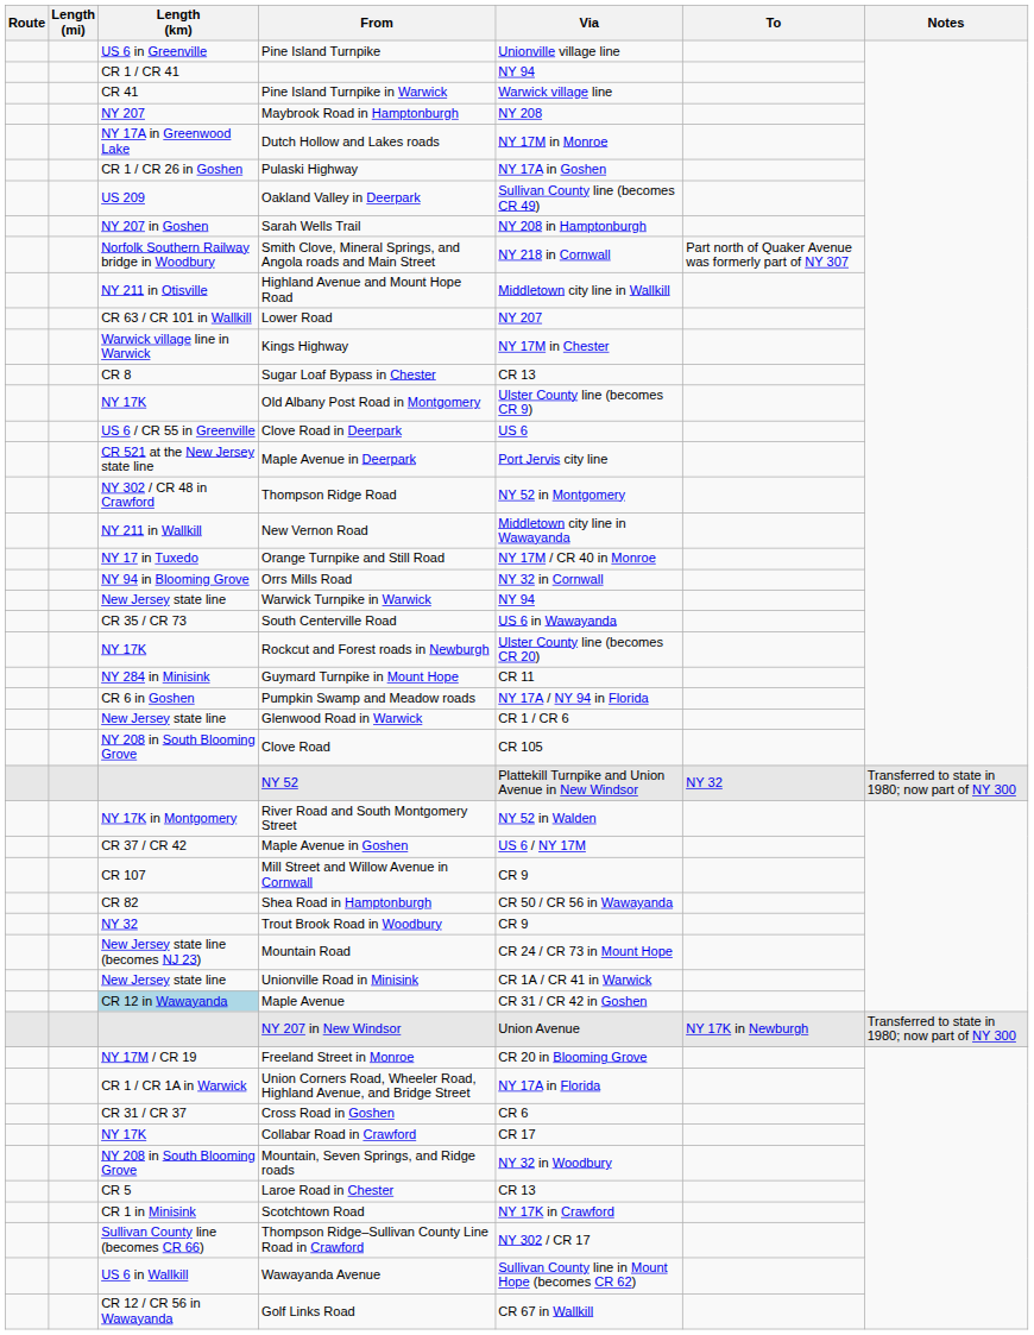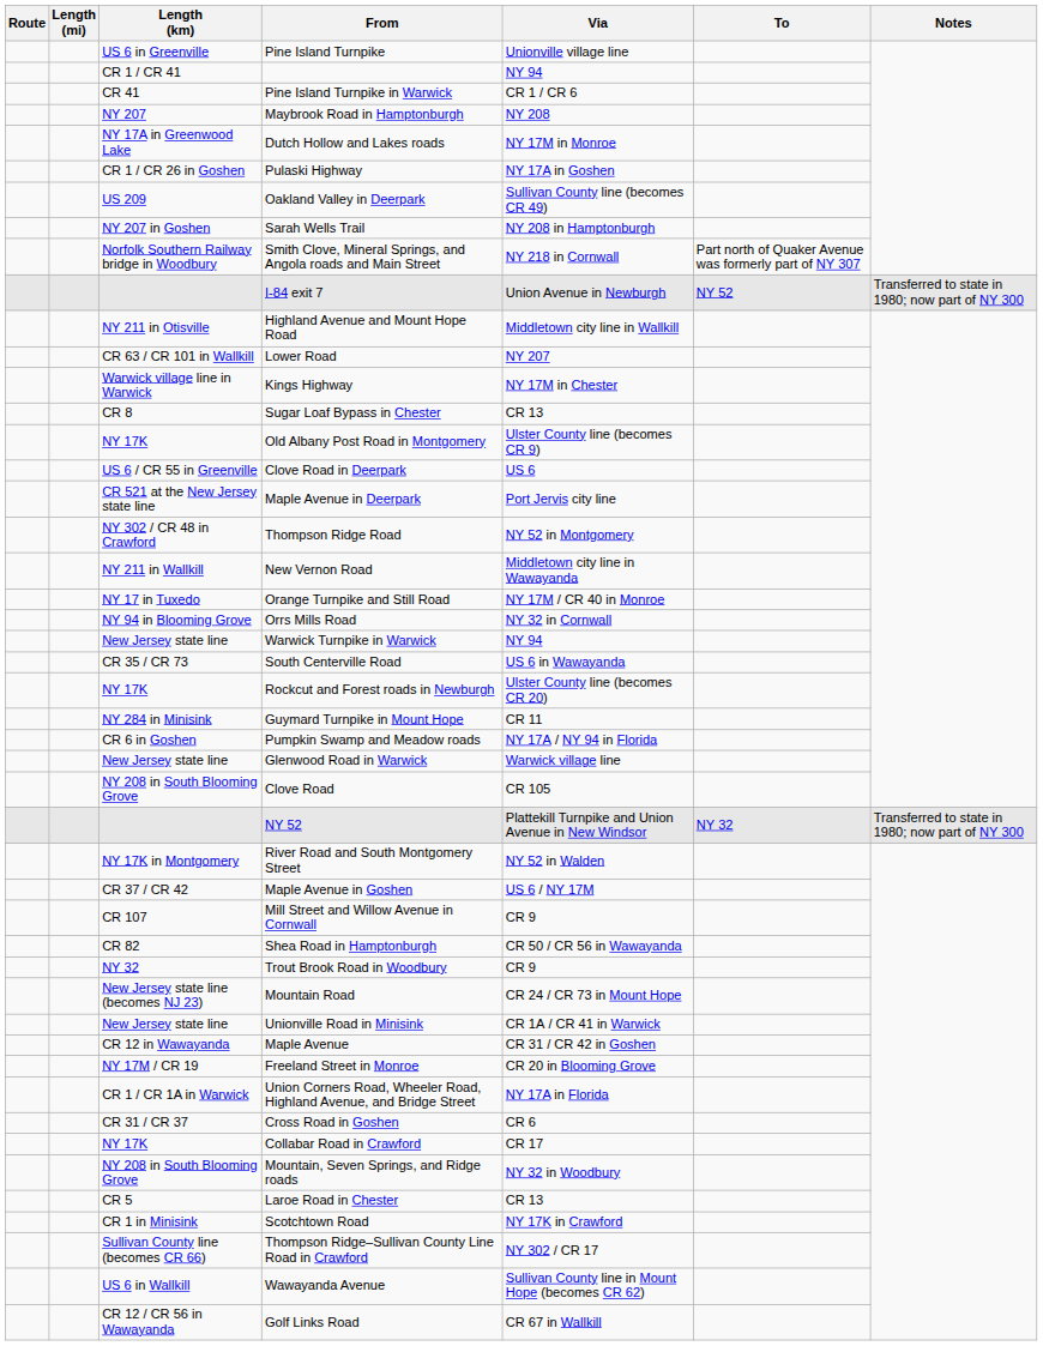Pine Island Turnpike in Warwick | Via: Warwick village line -> CR 1 / CR 6
+ row: I-84 exit 7 | Union Avenue in Newburgh | NY 52 | Transferred to state in 1980; now part of NY 300
Glenwood Road in Warwick | Via: CR 1 / CR 6 -> Warwick village line
Maple Avenue | Length (km): lightblue background -> no background
- row: NY 207 in New Windsor | Union Avenue | NY 17K in Newburgh | Transferred to state in 1980; now part of NY 300
